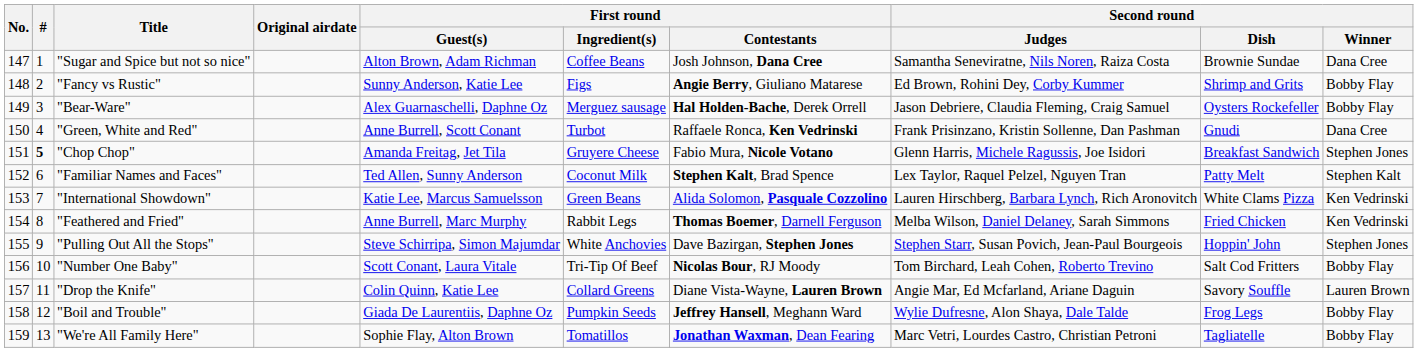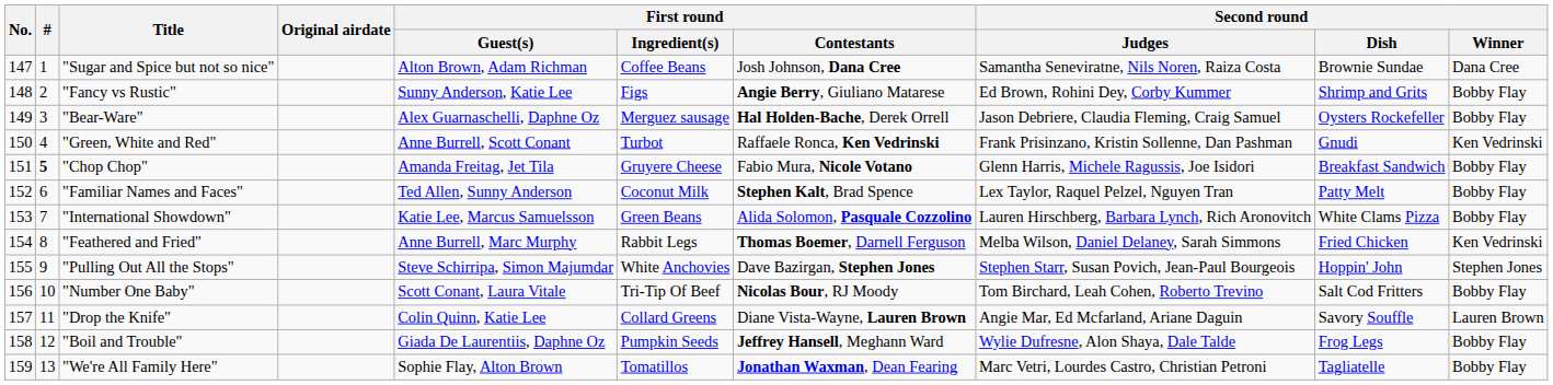"Green, White and Red" | Second round / Winner: Dana Cree -> Ken Vedrinski
"Chop Chop" | Second round / Winner: Stephen Jones -> Bobby Flay
"Familiar Names and Faces" | Second round / Winner: Stephen Kalt -> Bobby Flay
"International Showdown" | Second round / Winner: Ken Vedrinski -> Bobby Flay
